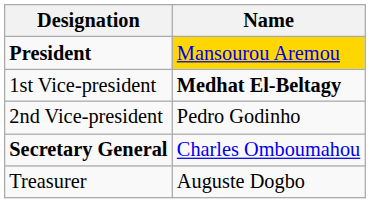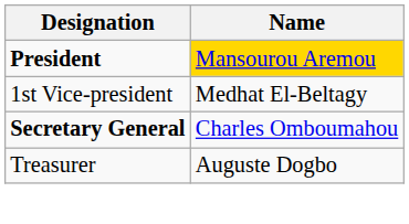1st Vice-president | Name: bold -> normal
- row: 2nd Vice-president | Pedro Godinho
